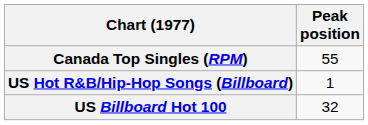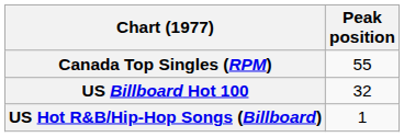rows swapped: US Billboard Hot 100 <-> US Hot R&B/Hip-Hop Songs (Billboard)
